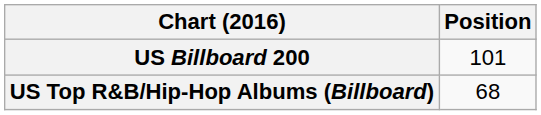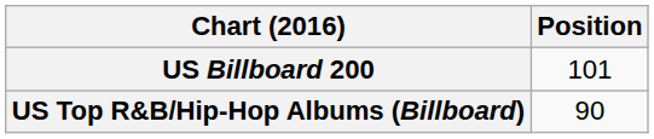US Top R&B/Hip-Hop Albums (Billboard) | Position: 68 -> 90
